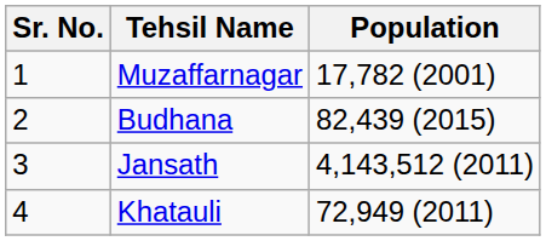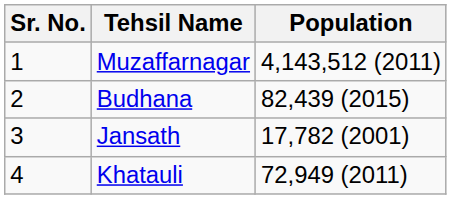Muzaffarnagar | Population: 17,782 (2001) -> 4,143,512 (2011)
Jansath | Population: 4,143,512 (2011) -> 17,782 (2001)
